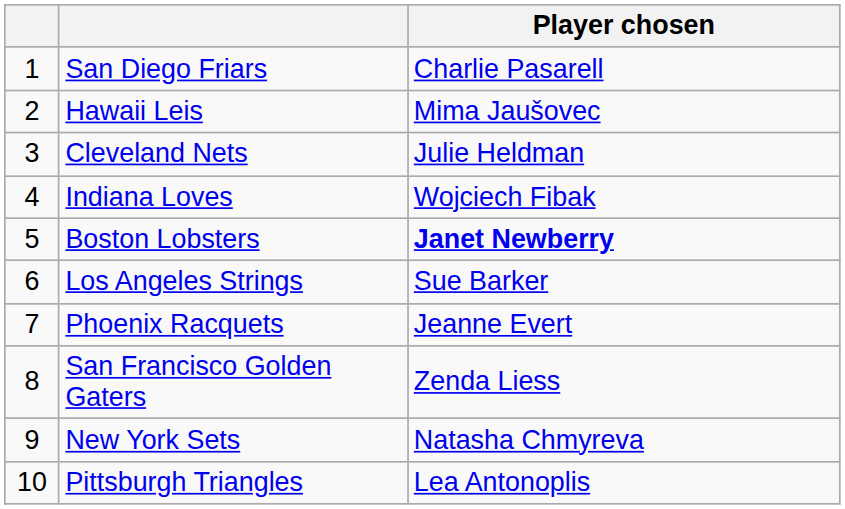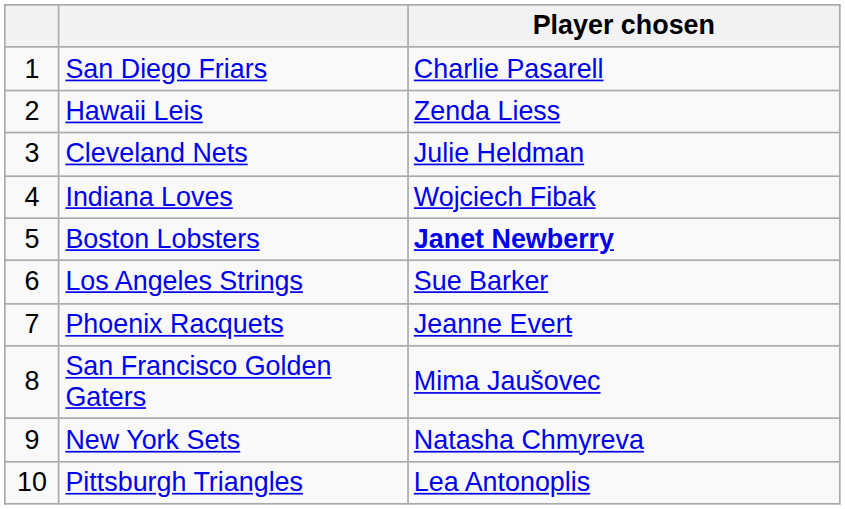Hawaii Leis | Player chosen: Mima Jaušovec -> Zenda Liess
San Francisco Golden Gaters | Player chosen: Zenda Liess -> Mima Jaušovec
